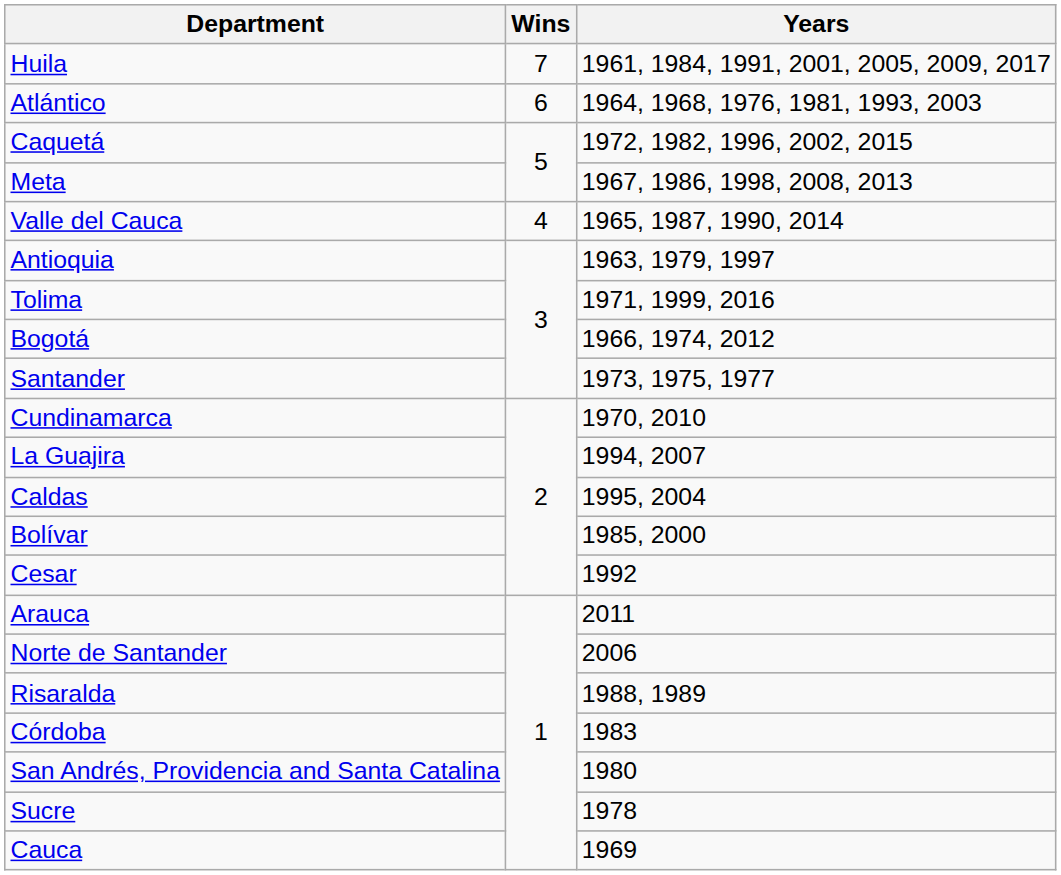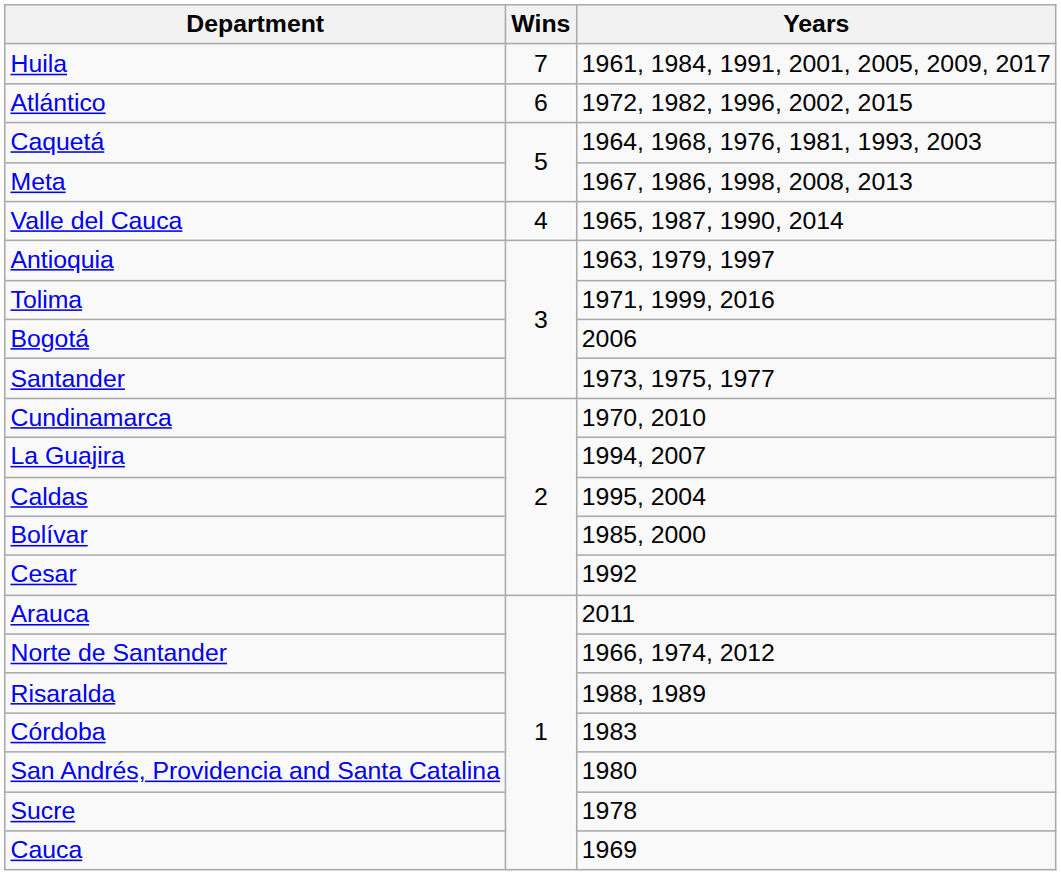Atlántico | Years: 1964, 1968, 1976, 1981, 1993, 2003 -> 1972, 1982, 1996, 2002, 2015
Caquetá | Years: 1972, 1982, 1996, 2002, 2015 -> 1964, 1968, 1976, 1981, 1993, 2003
Bogotá | Years: 1966, 1974, 2012 -> 2006
Norte de Santander | Years: 2006 -> 1966, 1974, 2012
